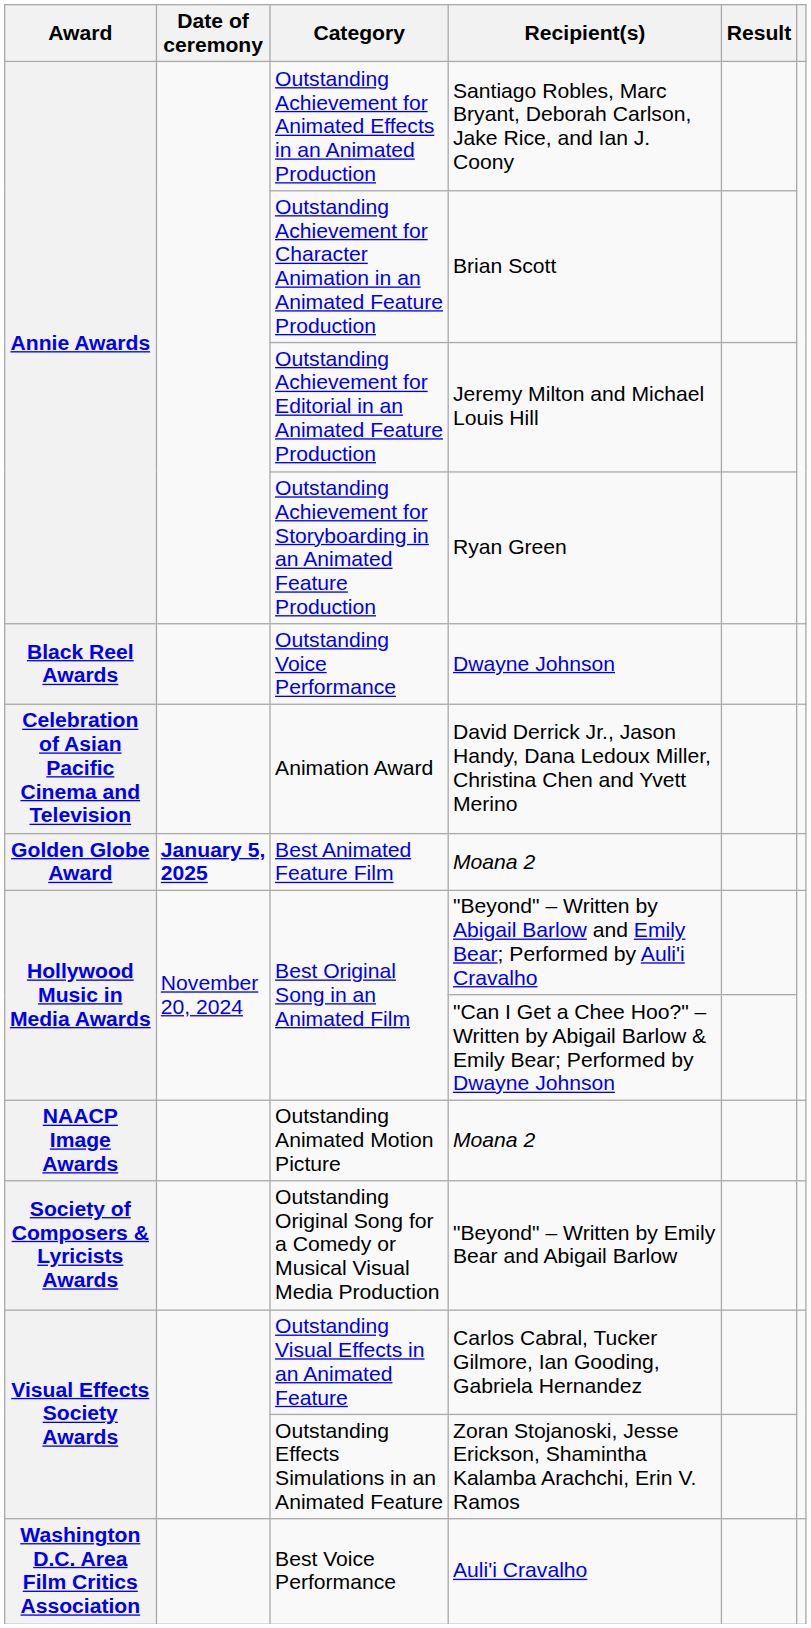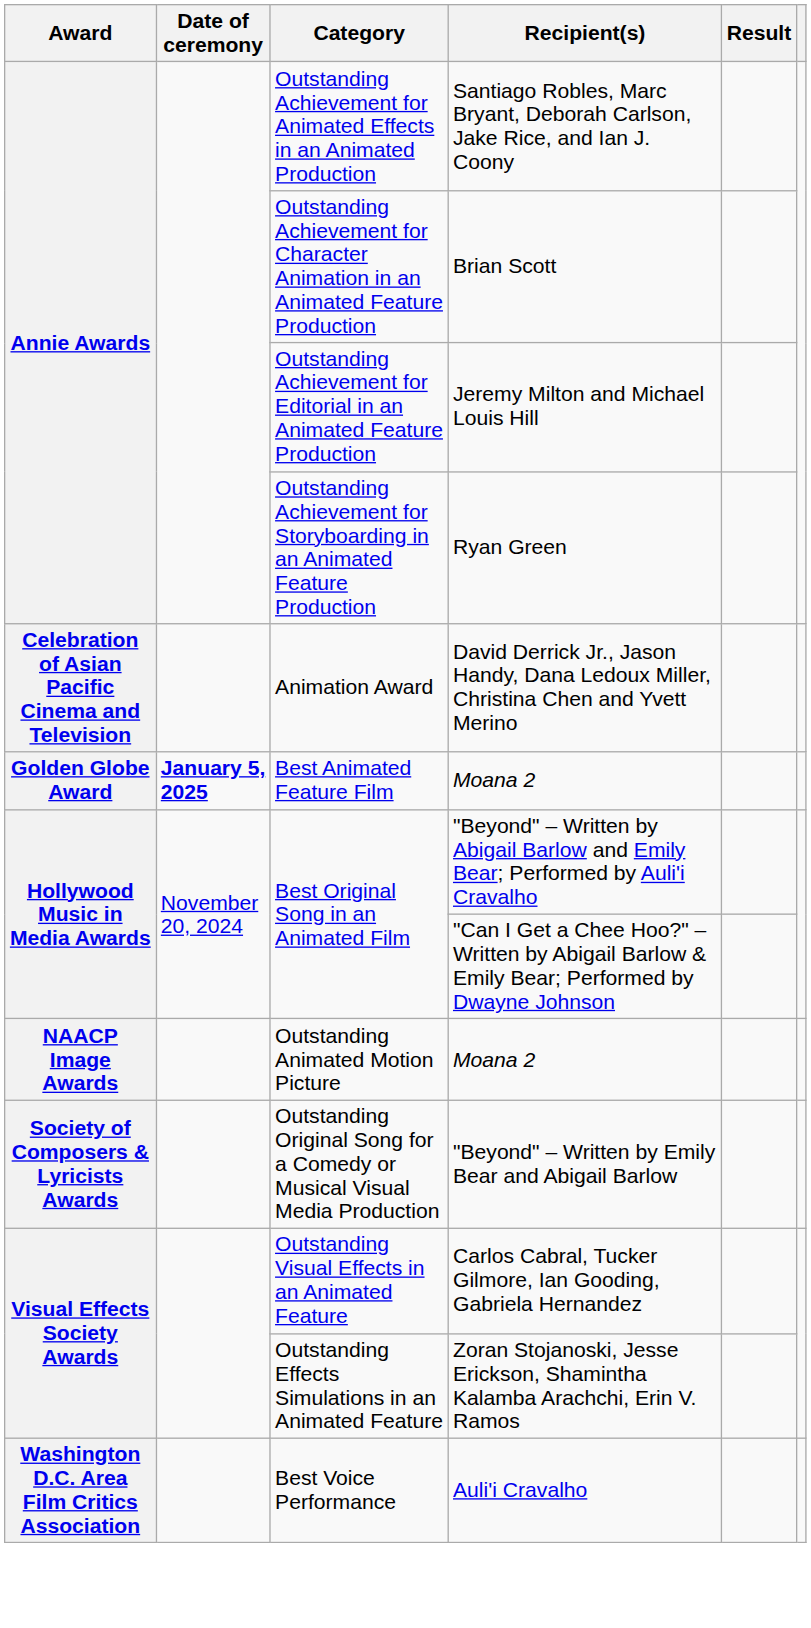- row: Black Reel Awards | Outstanding Voice Performance | Dwayne Johnson
